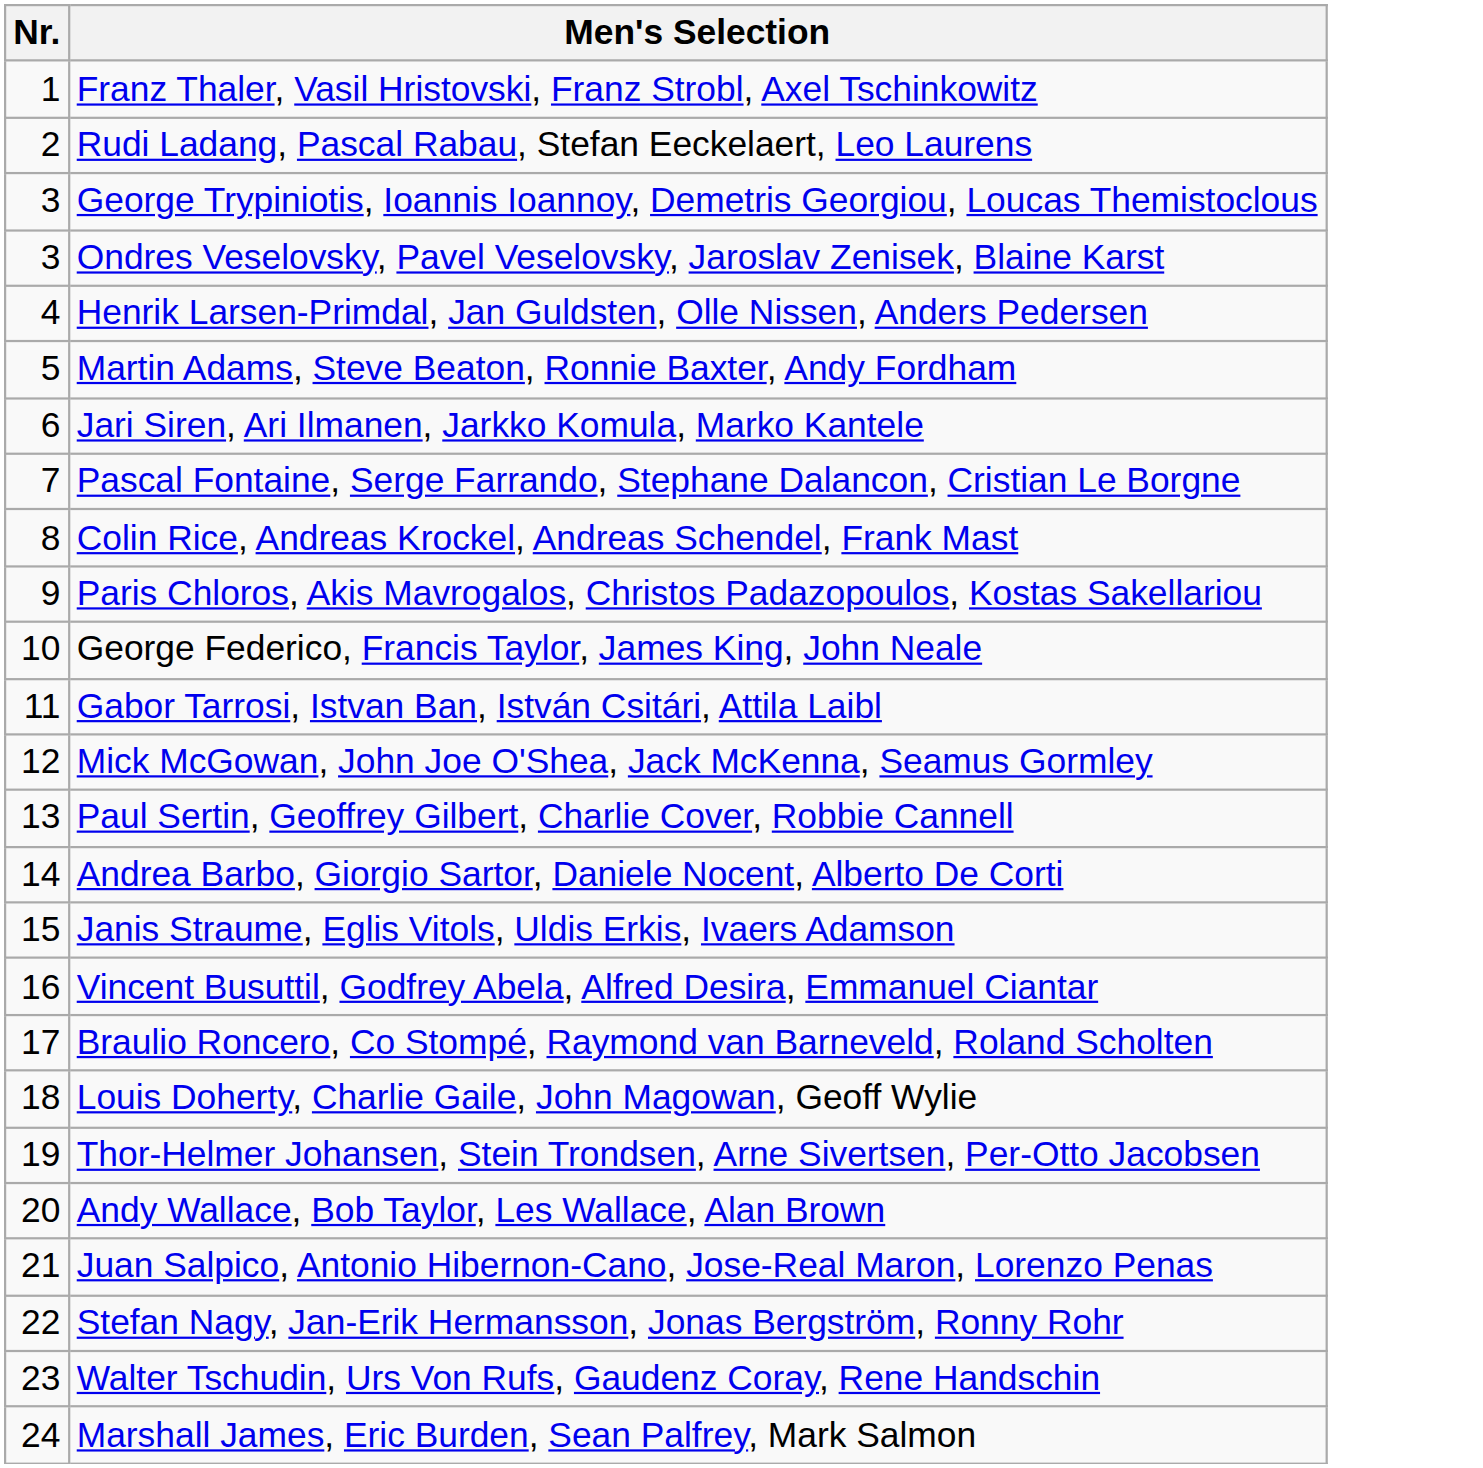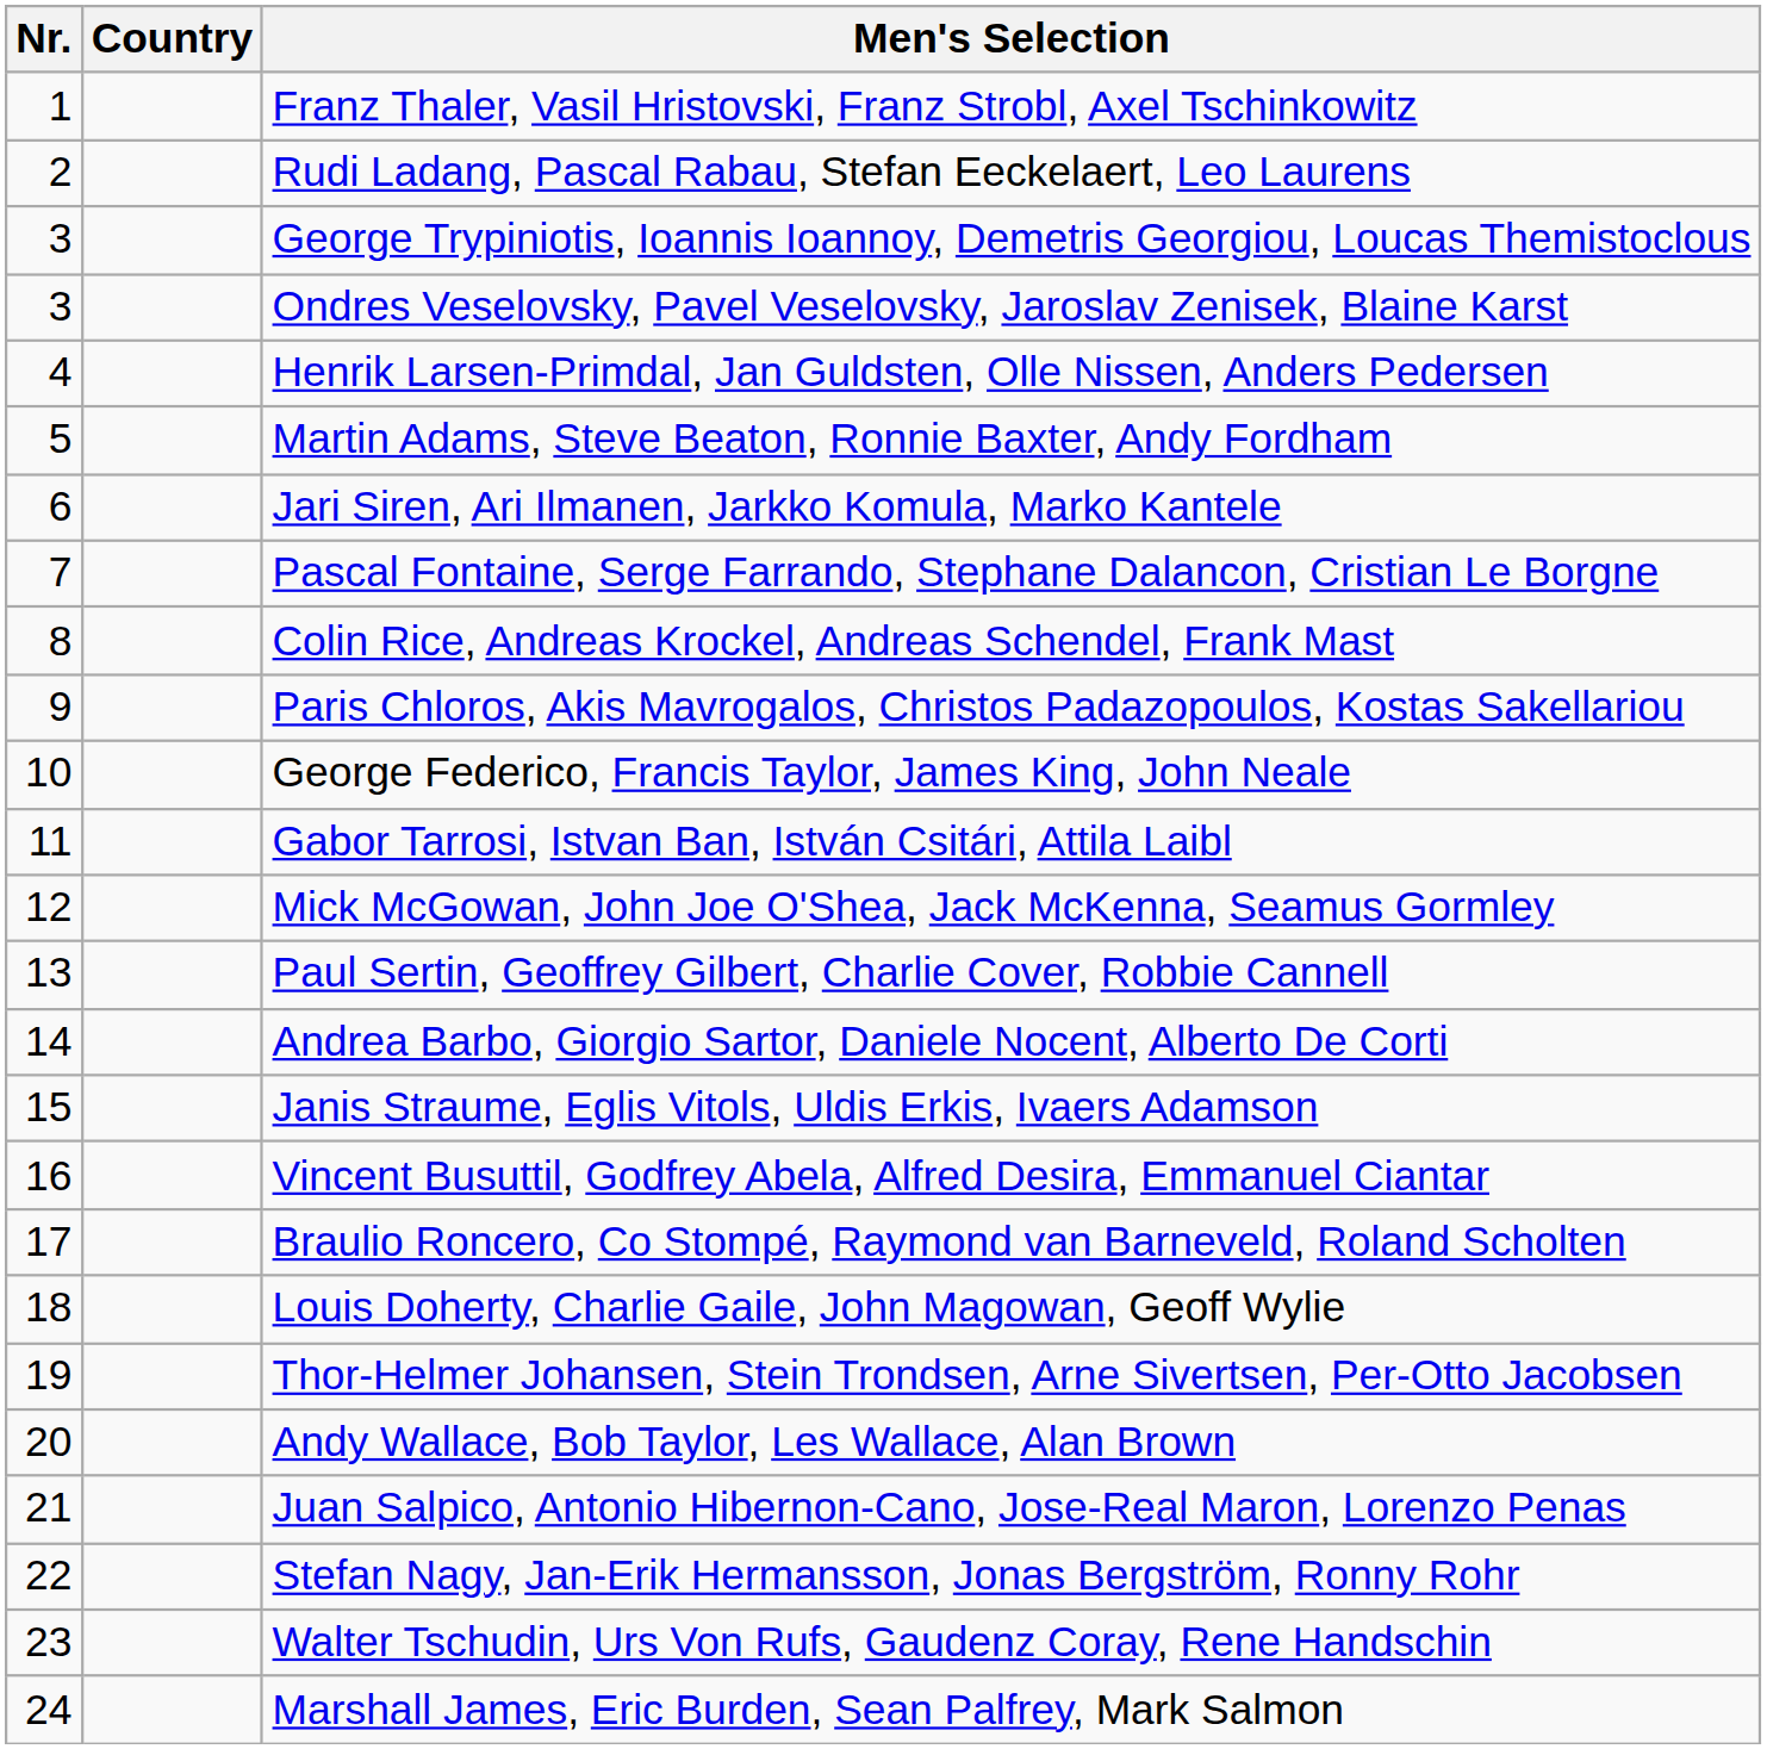+ column: Country
